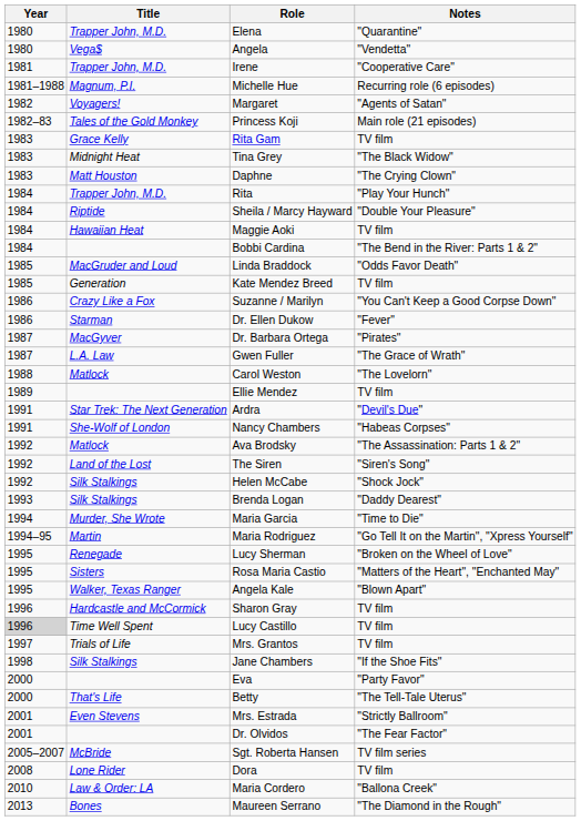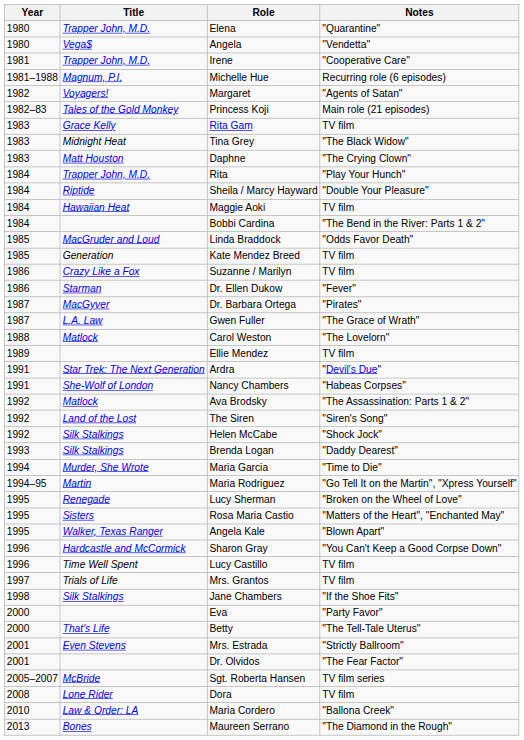Suzanne / Marilyn | Notes: "You Can't Keep a Good Corpse Down" -> TV film
Sharon Gray | Notes: TV film -> "You Can't Keep a Good Corpse Down"
Lucy Castillo | Year: lightgrey background -> no background
